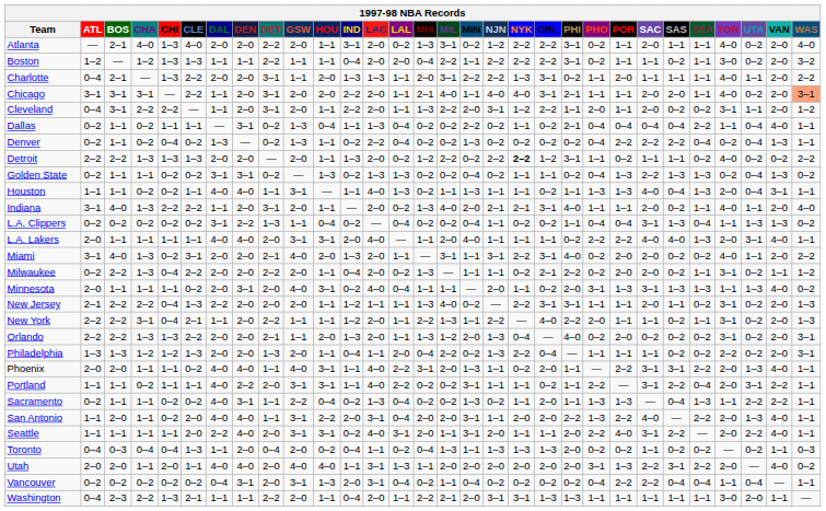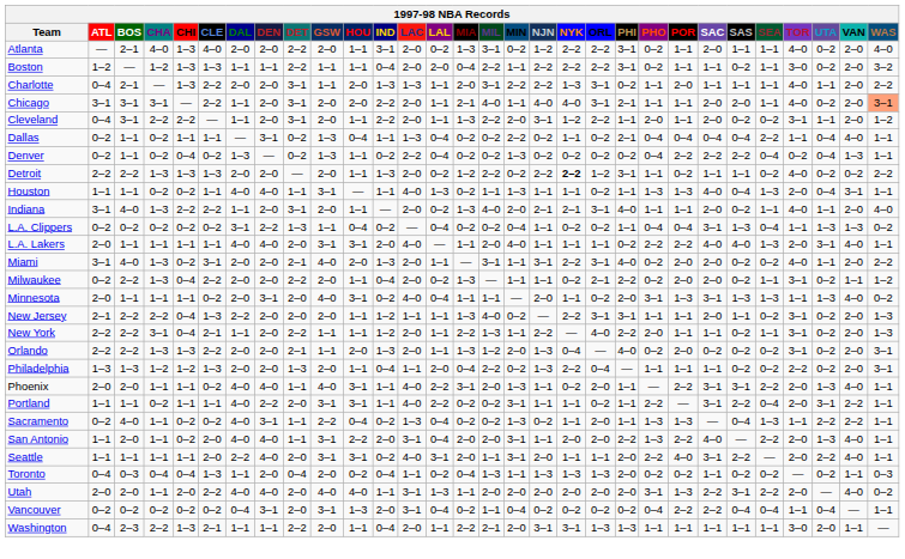- row: Golden State | 0–2 | 1–1 | 1–1 | 0–2 | 0–2 | 3–1 | 3–1 | 0–2 | — | 1–3 | 0–2 | 1–3 | 1–3 | 0–2 | 0–2 | 0–4 | 0–2 | 1–1 | 1–1 | 0–2 | 0–4 | 1–3 | 2–2 | 1–3 | 1–3 | 0–2 | 0–4 | 1–3 | 0–2
Sacramento | BOS: 1–1 -> 4–0
Utah | CLE: 1–1 -> 2–2
